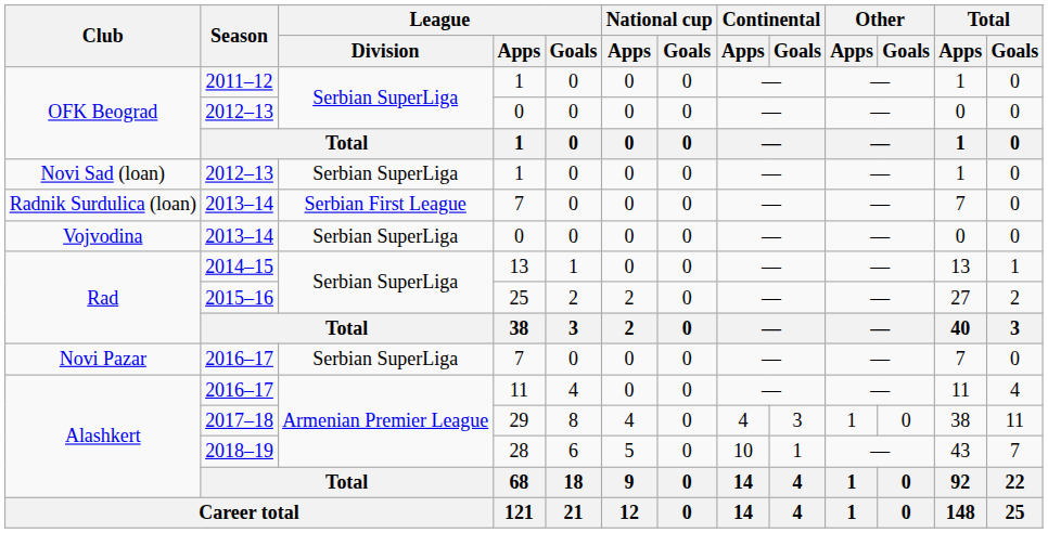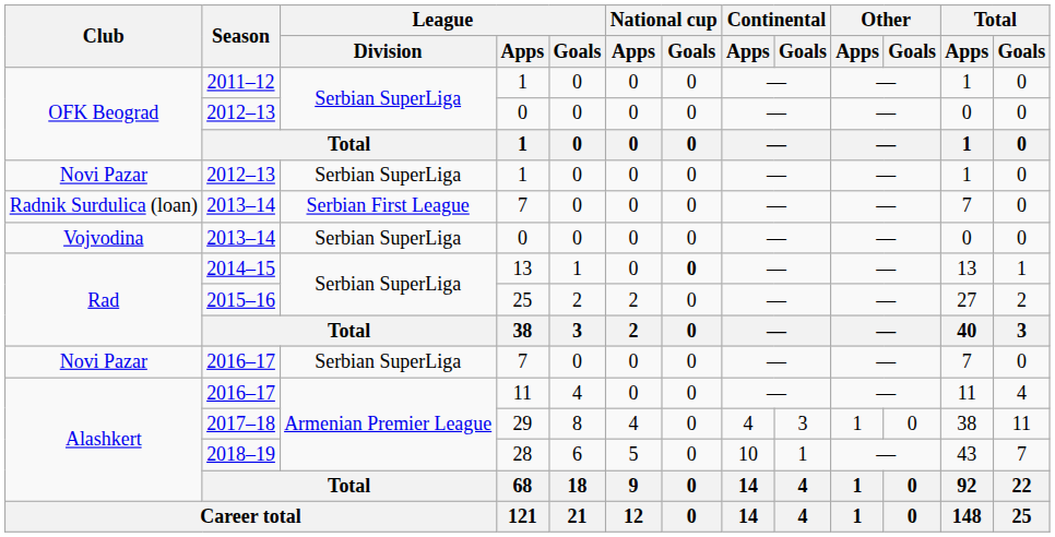2012–13 / 1 | Club: Novi Sad (loan) -> Novi Pazar
2014–15 | National cup / Goals: normal -> bold
